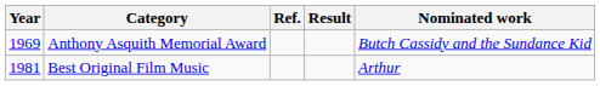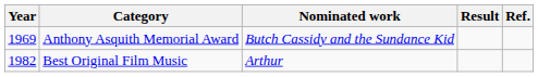columns swapped: Nominated work <-> Ref.
Best Original Film Music | Year: 1981 -> 1982
